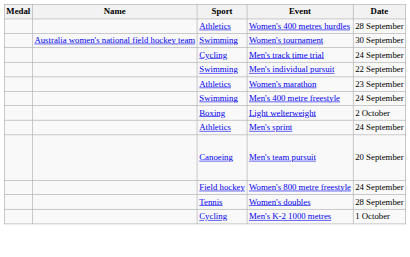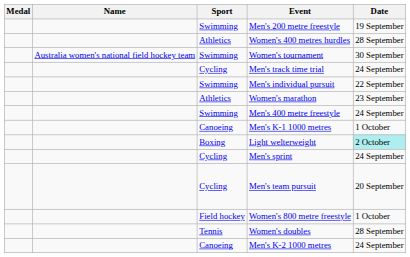+ row: Swimming | Men's 200 metre freestyle | 19 September
+ row: Canoeing | Men's K-1 1000 metres | 1 October
Light welterweight | Date: no background -> paleturquoise background
Men's sprint | Sport: Athletics -> Cycling
Men's team pursuit | Sport: Canoeing -> Cycling
Women's 800 metre freestyle | Date: 24 September -> 1 October
Men's K-2 1000 metres | Sport: Cycling -> Canoeing
Men's K-2 1000 metres | Date: 1 October -> 24 September
